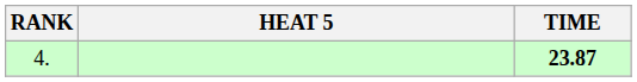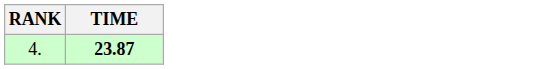- column: HEAT 5
